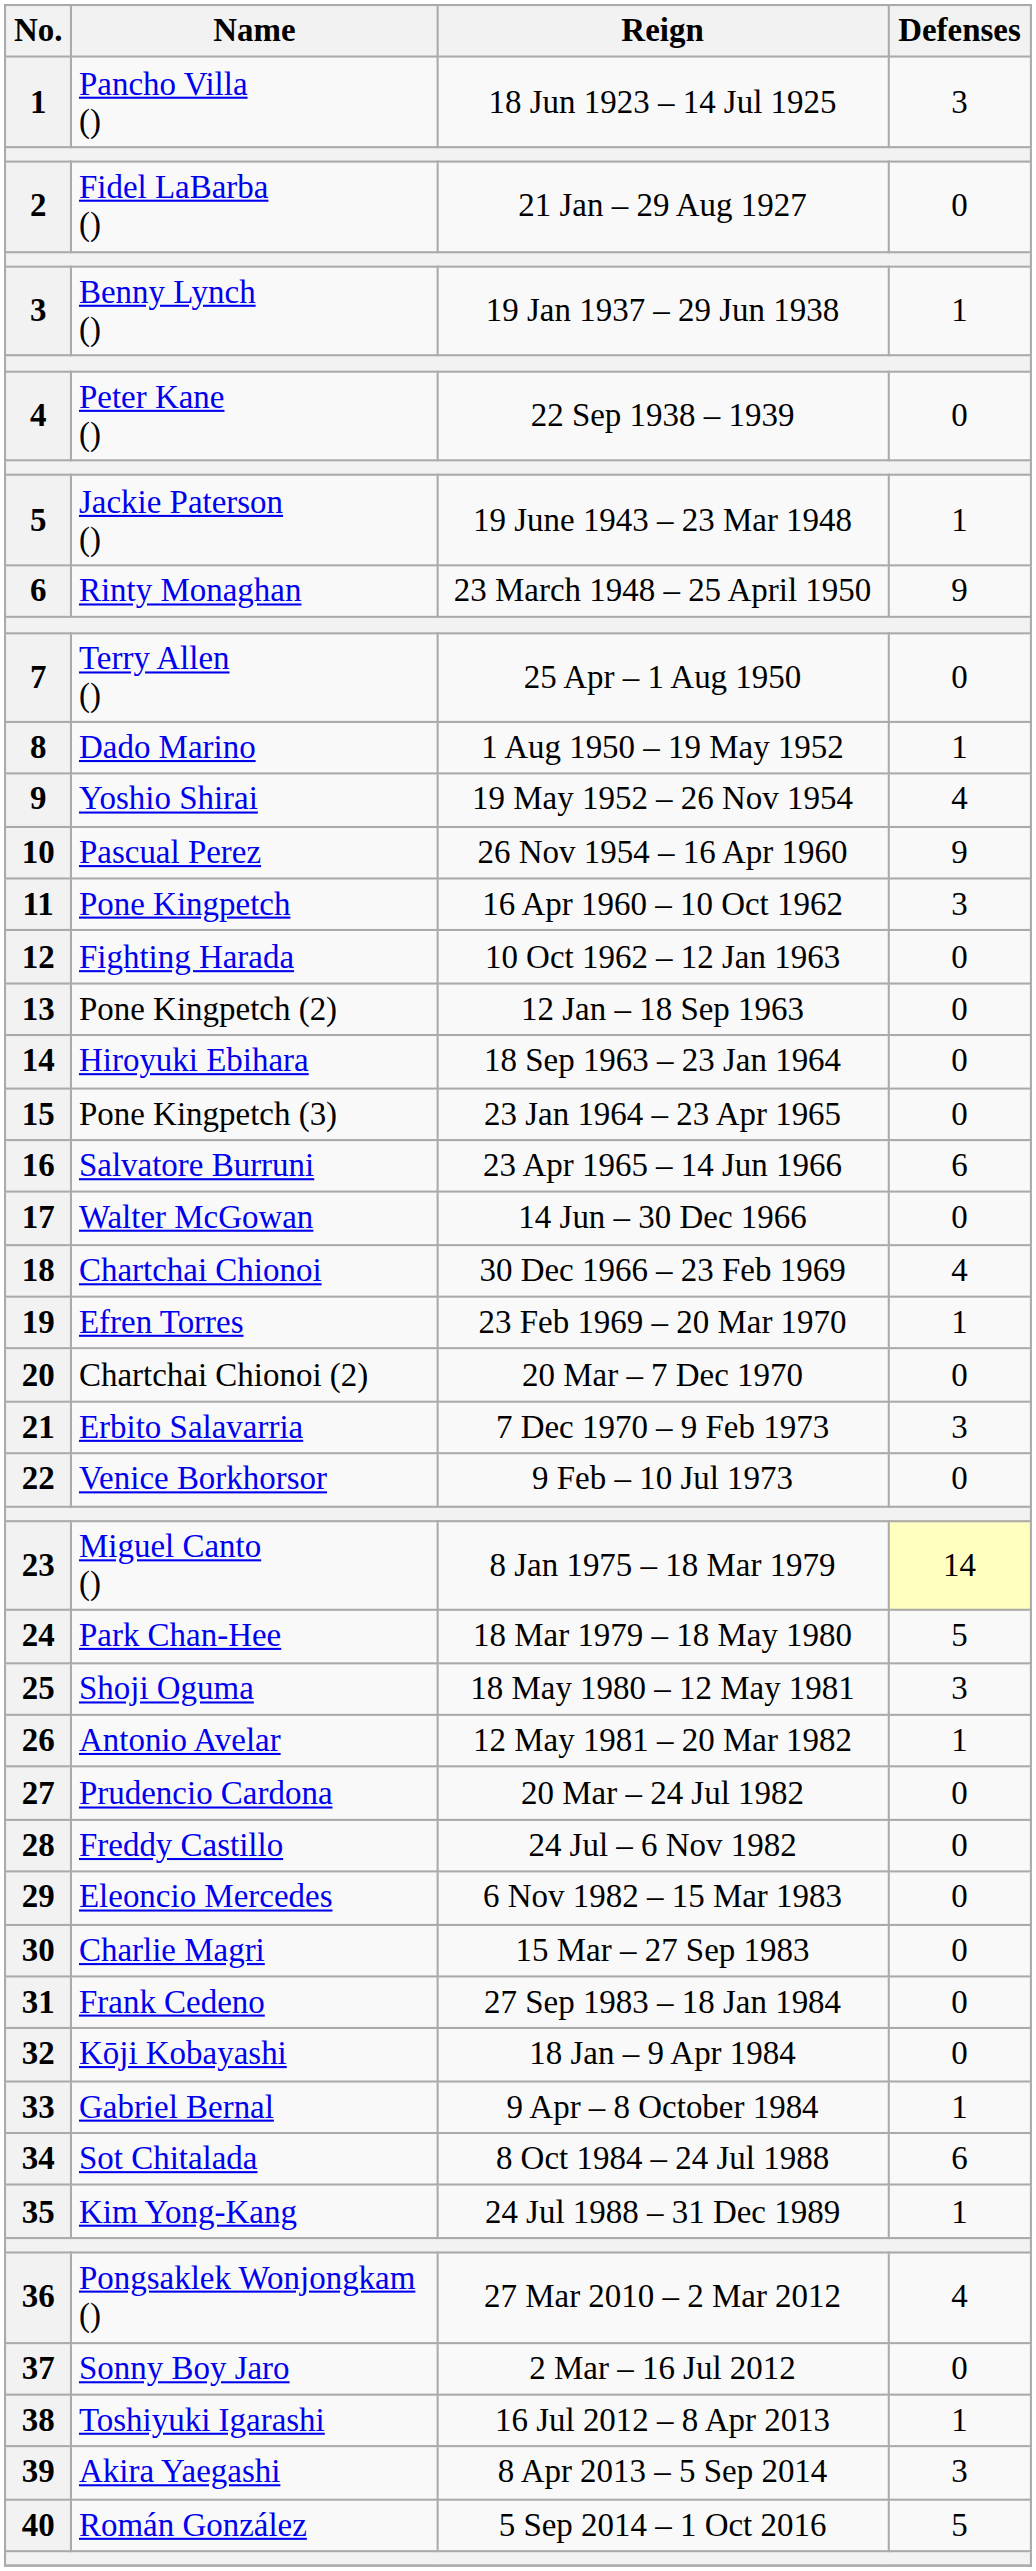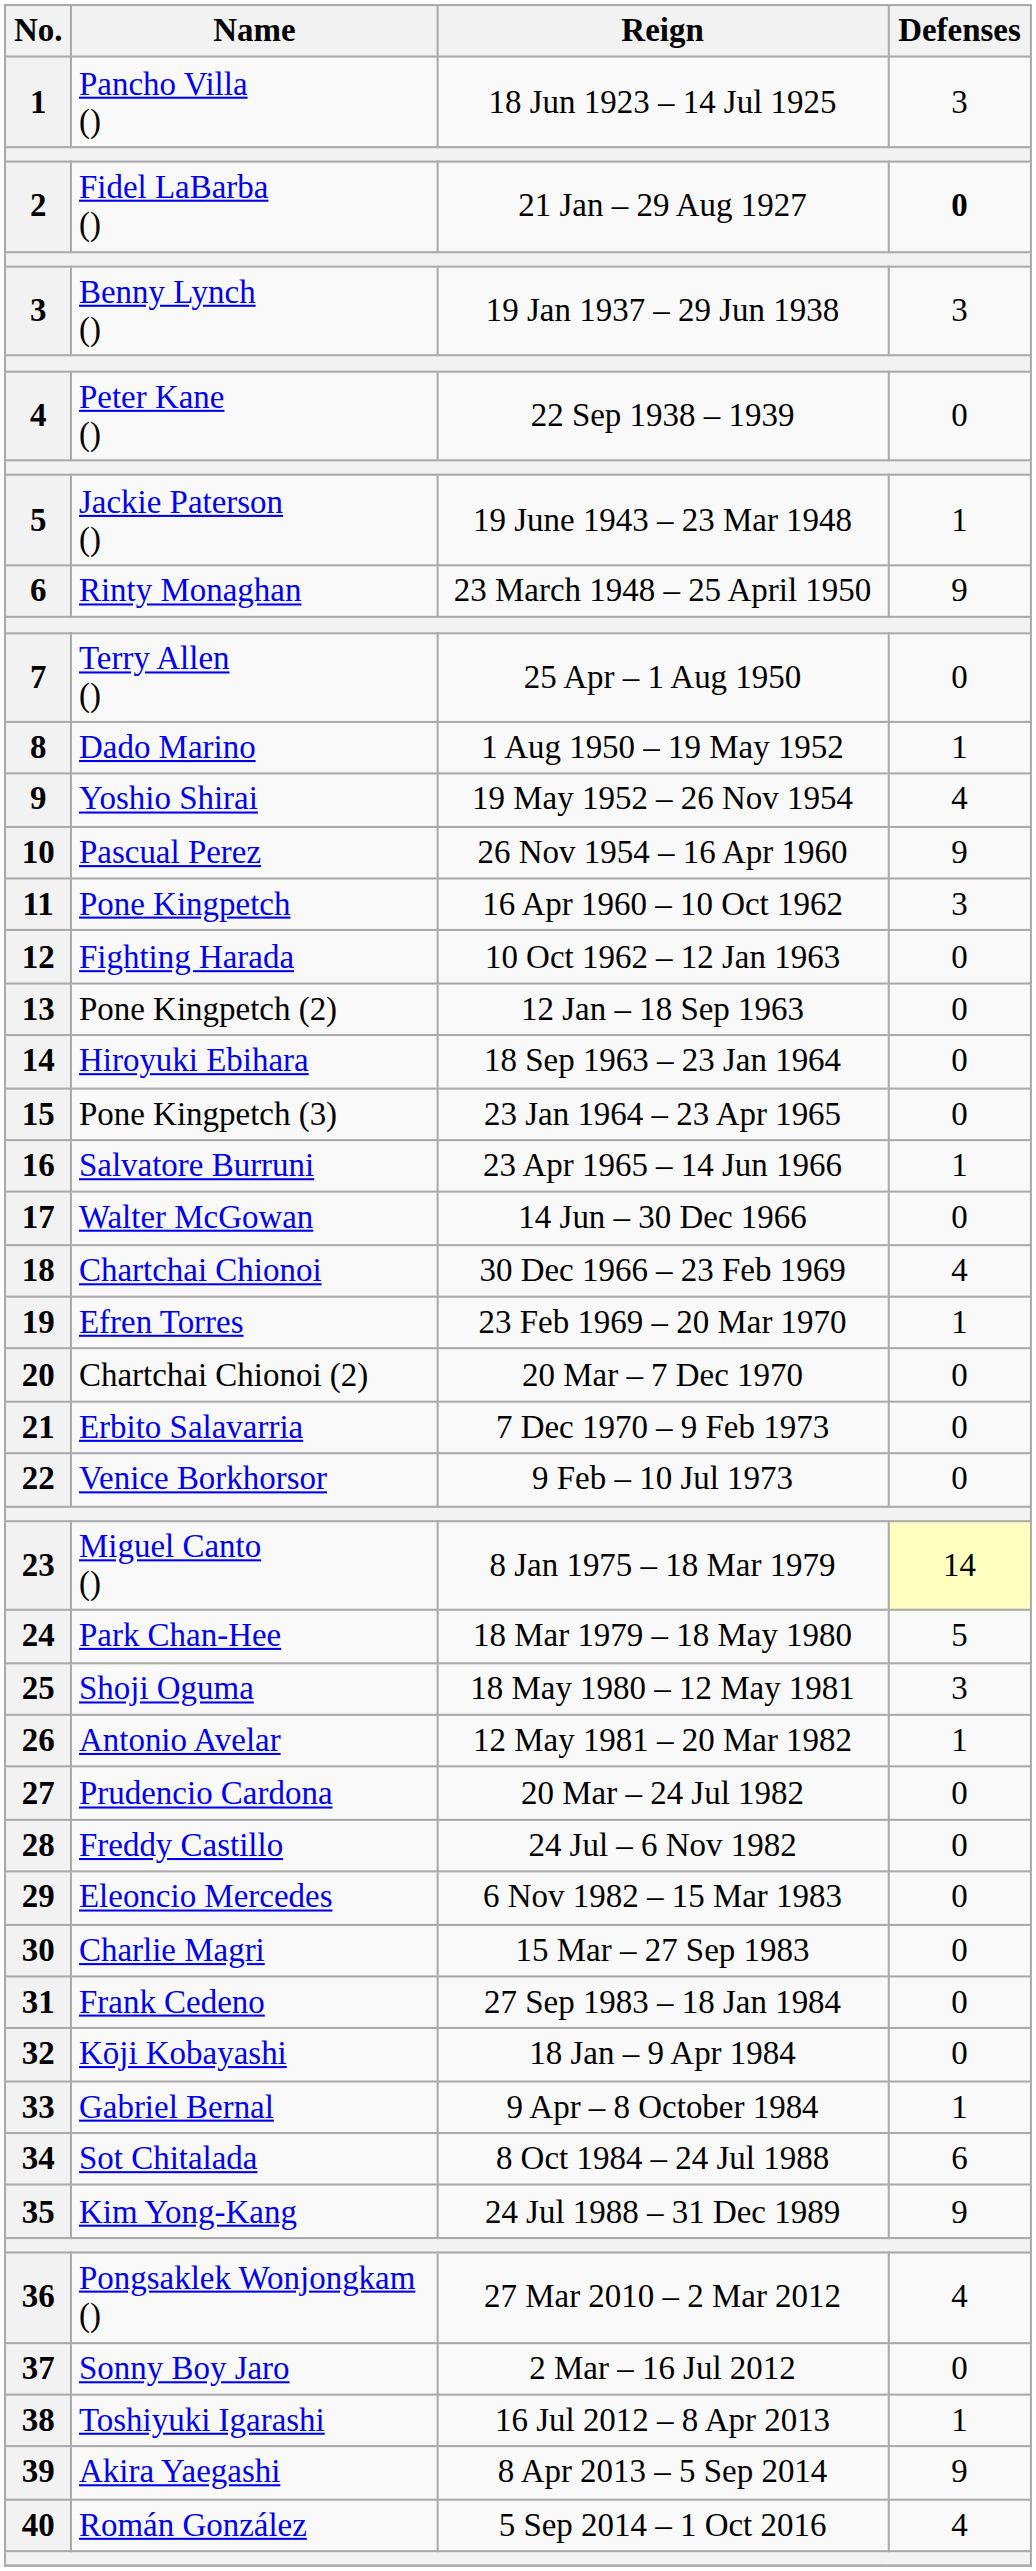Fidel LaBarba () | Defenses: normal -> bold
Benny Lynch () | Defenses: 1 -> 3
Salvatore Burruni | Defenses: 6 -> 1
Erbito Salavarria | Defenses: 3 -> 0
Kim Yong-Kang | Defenses: 1 -> 9
Akira Yaegashi | Defenses: 3 -> 9
Román González | Defenses: 5 -> 4
